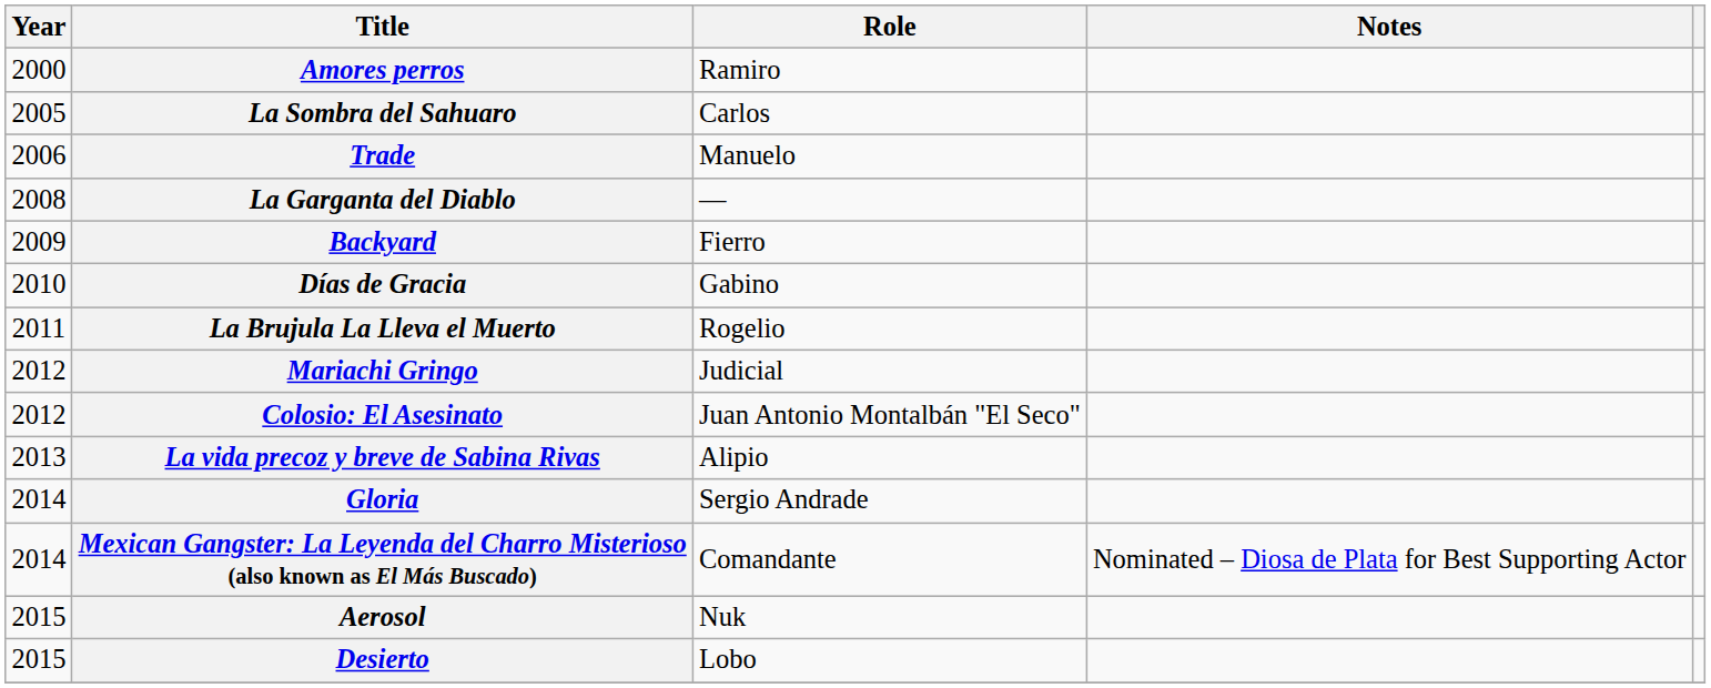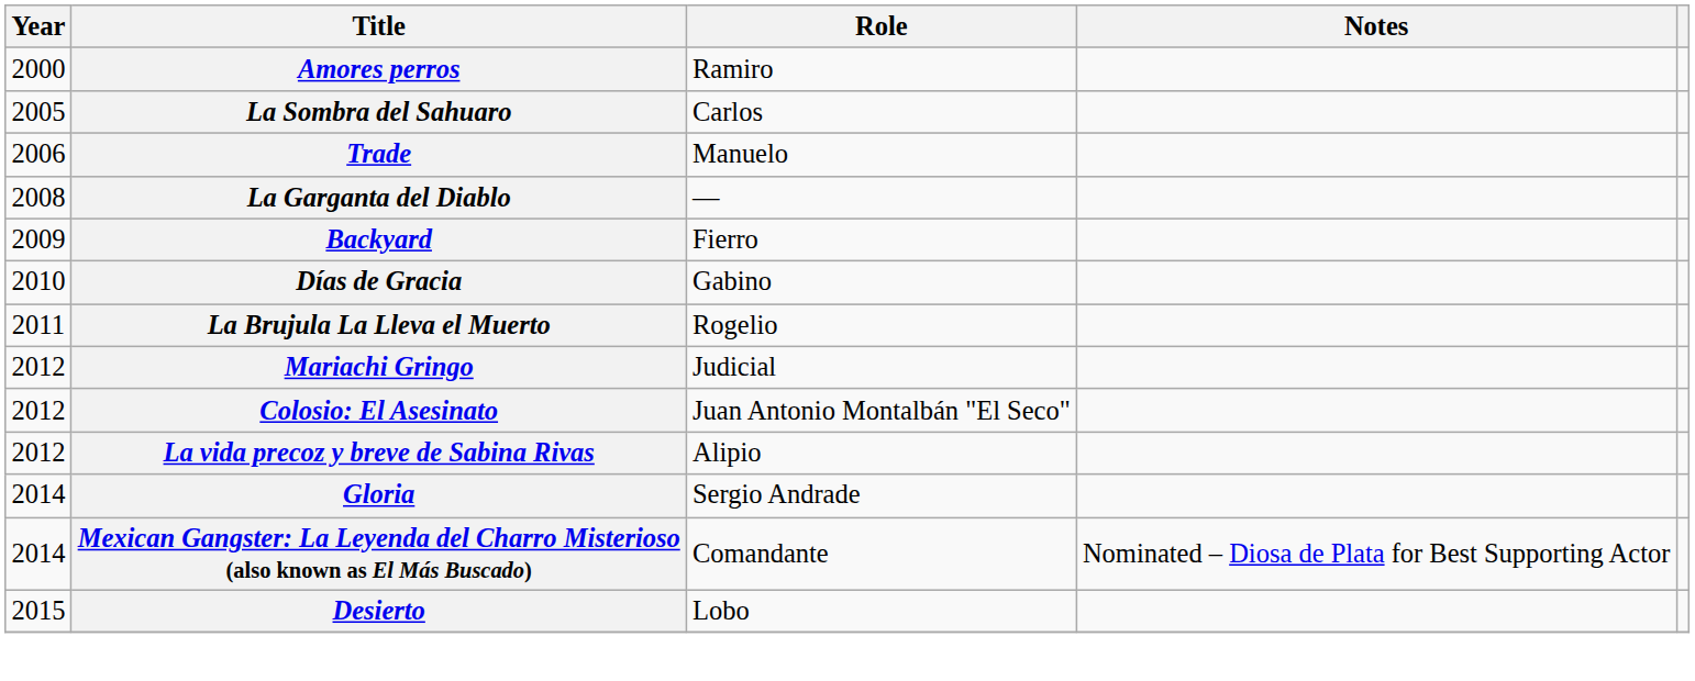La vida precoz y breve de Sabina Rivas | Year: 2013 -> 2012
- row: 2015 | Aerosol | Nuk
